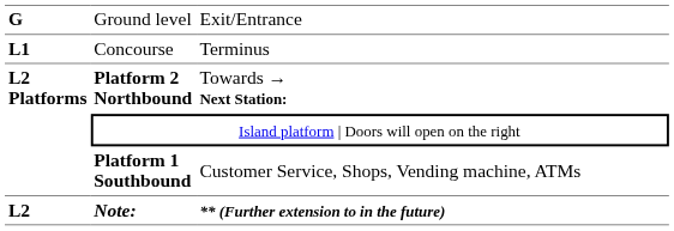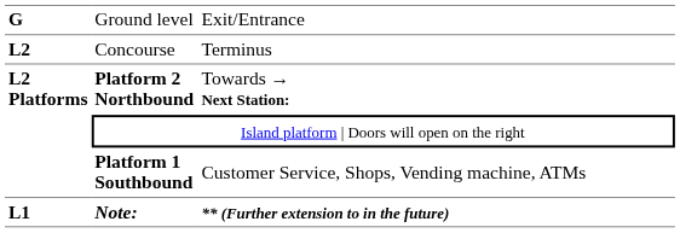Concourse | column 1: L1 -> L2
Note: | column 1: L2 -> L1
